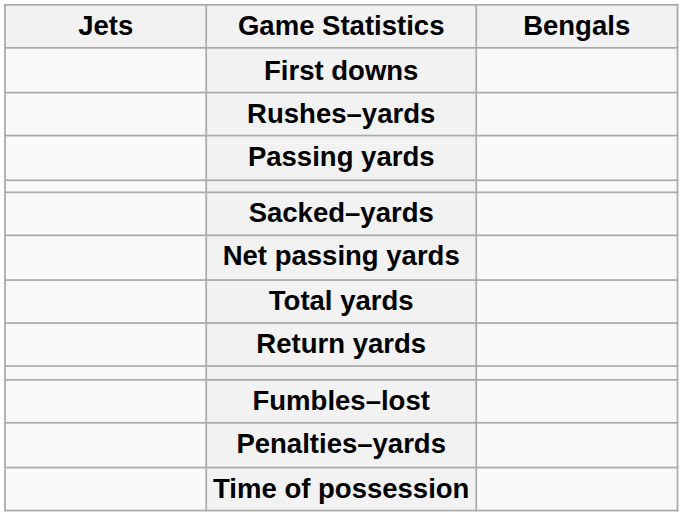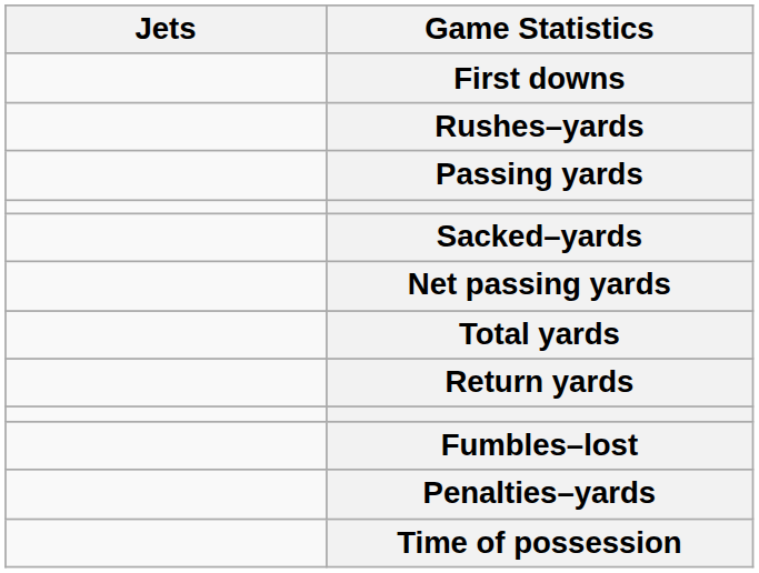- column: Bengals
